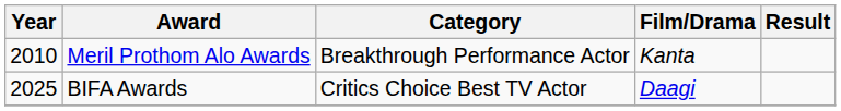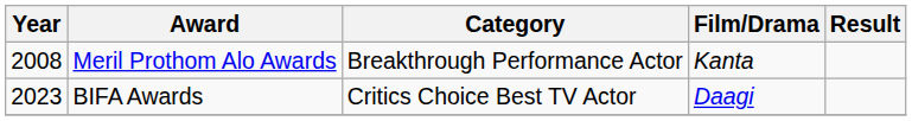Meril Prothom Alo Awards | Year: 2010 -> 2008
BIFA Awards | Year: 2025 -> 2023
